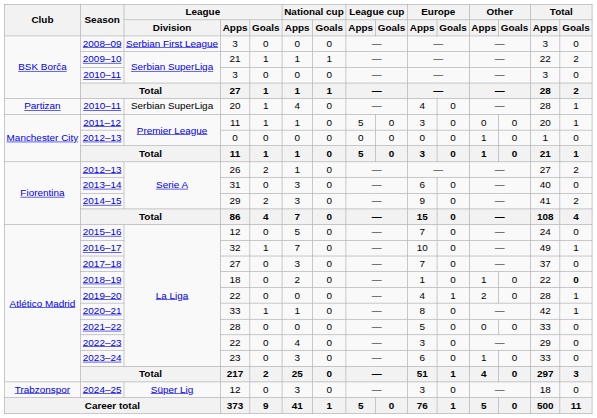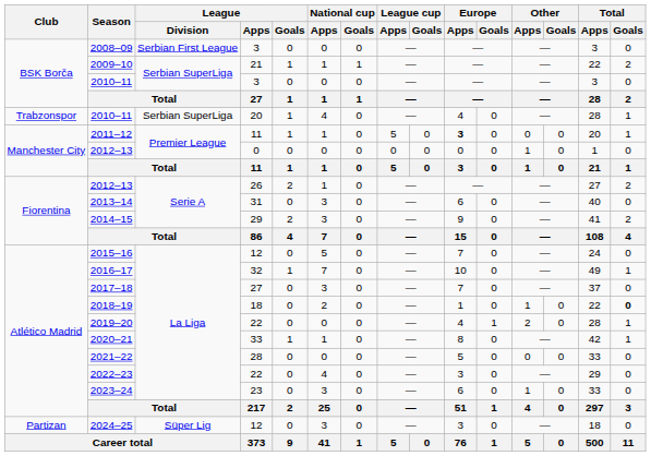2010–11 / 20 | Club: Partizan -> Trabzonspor
2011–12 | Europe / Apps: normal -> bold
2024–25 | Club: Trabzonspor -> Partizan
